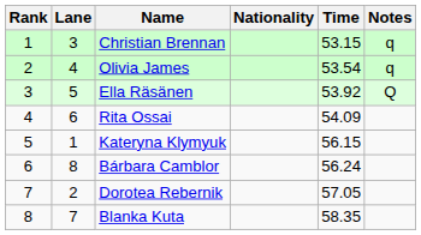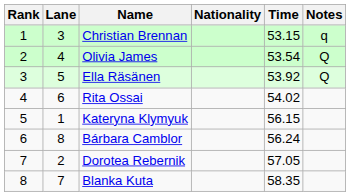Olivia James | Notes: q -> Q
Rita Ossai | Time: 54.09 -> 54.02
